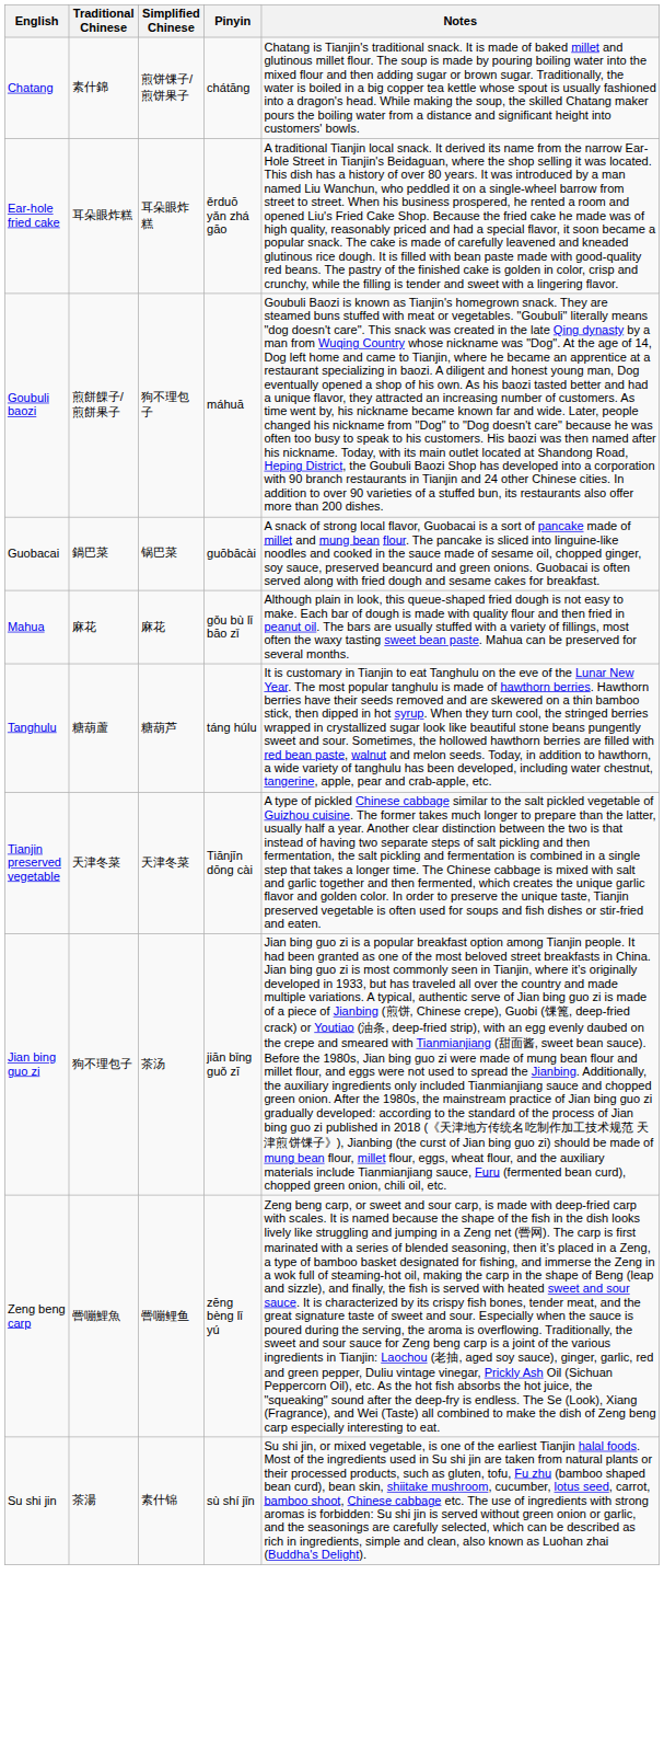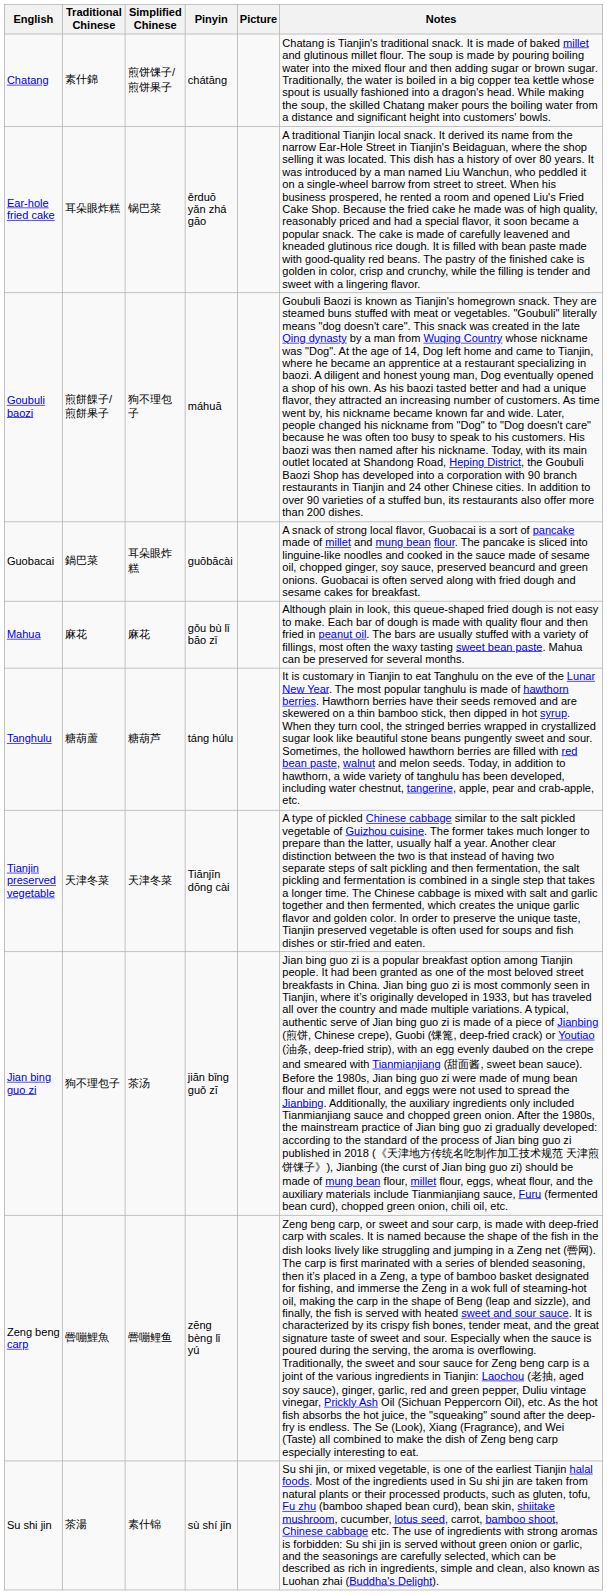+ column: Picture
Ear-hole fried cake | Simplified Chinese: 耳朵眼炸糕 -> 锅巴菜
Guobacai | Simplified Chinese: 锅巴菜 -> 耳朵眼炸糕
